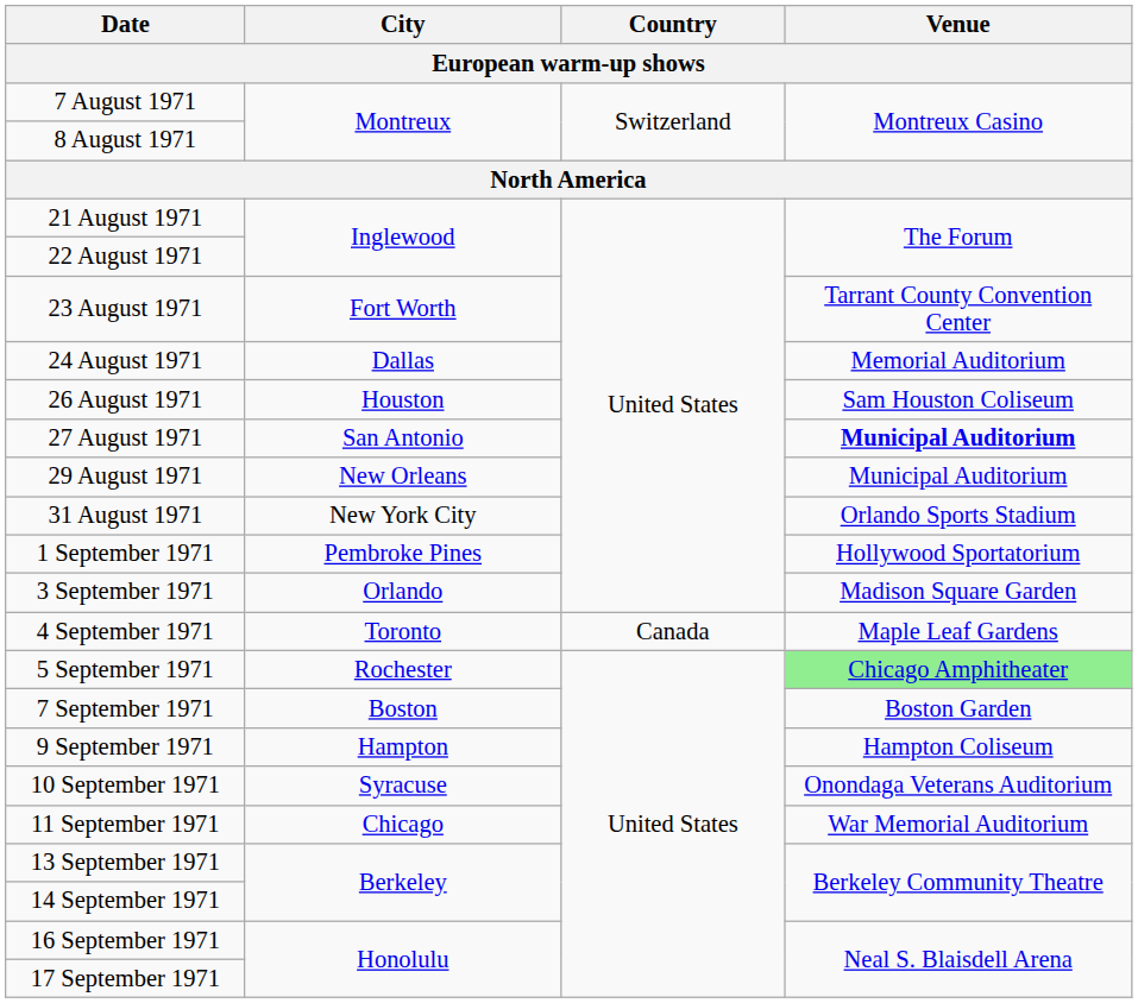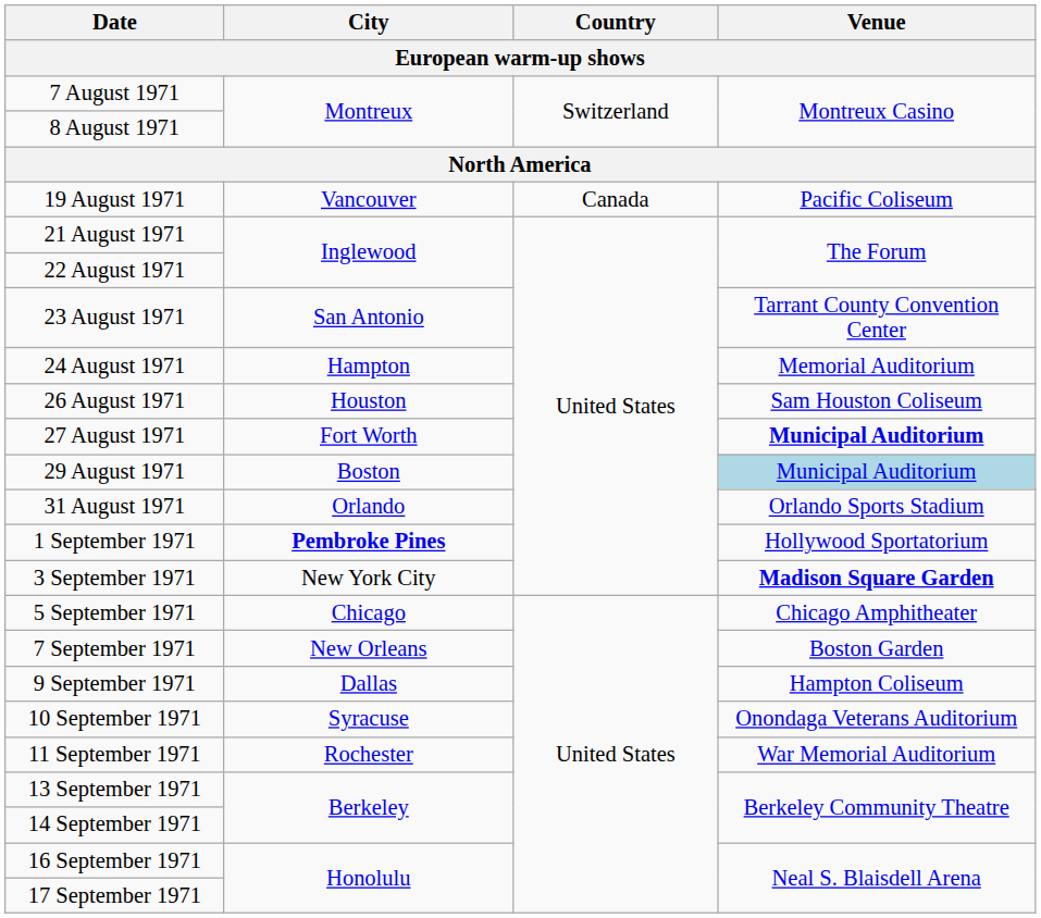+ row: 19 August 1971 | Vancouver | Canada | Pacific Coliseum
23 August 1971 | City: Fort Worth -> San Antonio
24 August 1971 | City: Dallas -> Hampton
27 August 1971 | City: San Antonio -> Fort Worth
29 August 1971 | City: New Orleans -> Boston
29 August 1971 | Venue: no background -> lightblue background
31 August 1971 | City: New York City -> Orlando
1 September 1971 | City: normal -> bold
3 September 1971 | City: Orlando -> New York City
3 September 1971 | Venue: normal -> bold
- row: 4 September 1971 | Toronto | Canada | Maple Leaf Gardens
5 September 1971 | City: Rochester -> Chicago
5 September 1971 | Venue: lightgreen background -> no background
7 September 1971 | City: Boston -> New Orleans
9 September 1971 | City: Hampton -> Dallas
11 September 1971 | City: Chicago -> Rochester
